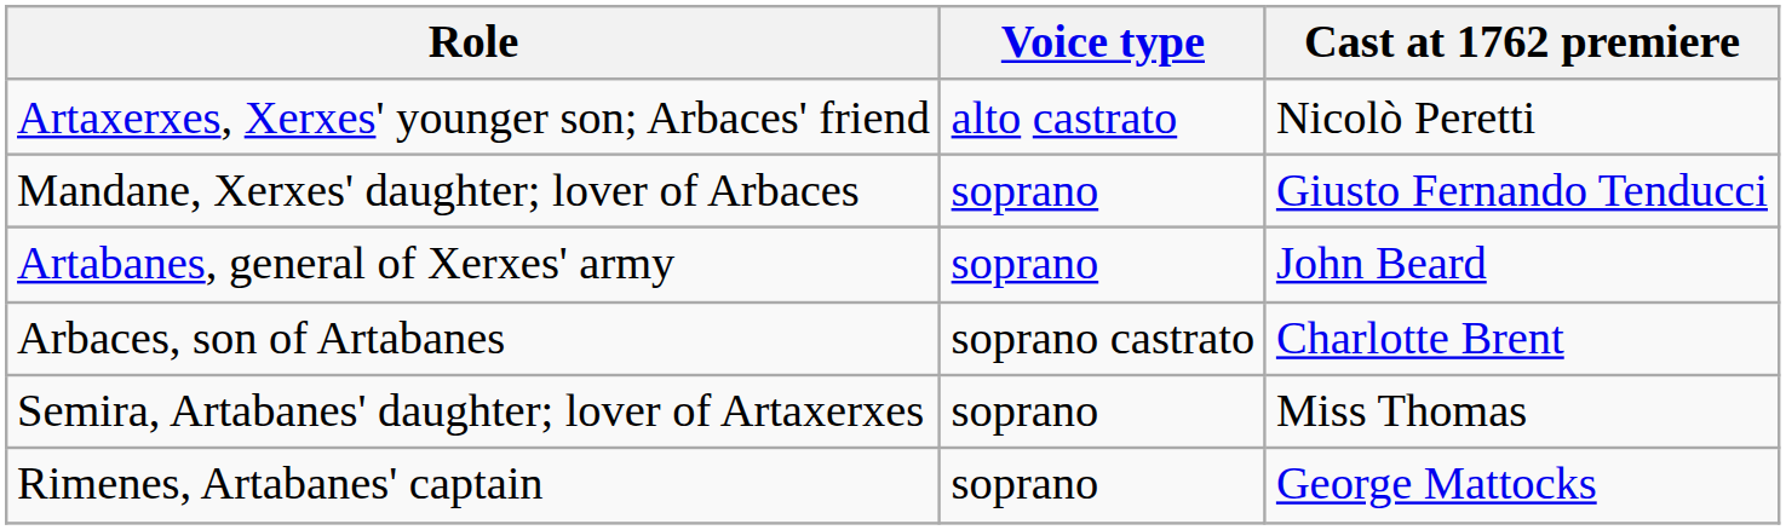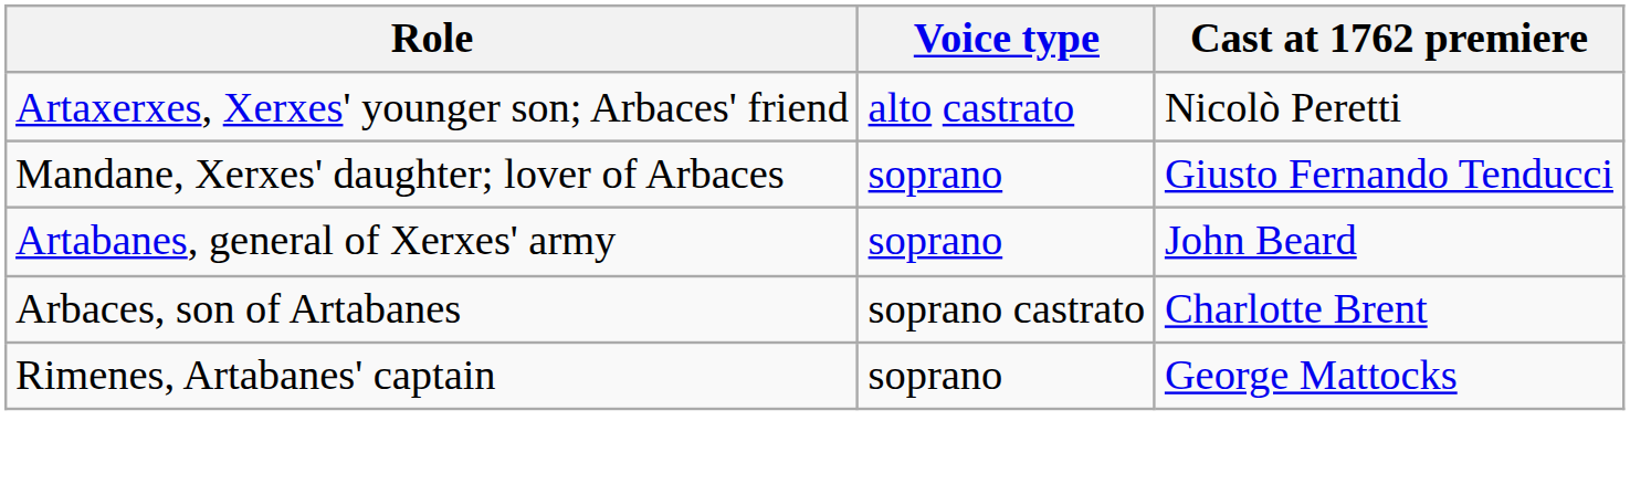- row: Semira, Artabanes' daughter; lover of Artaxerxes | soprano | Miss Thomas
